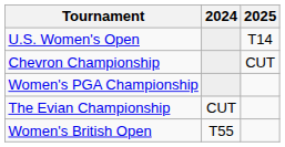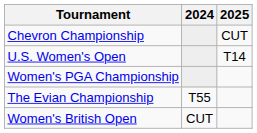rows swapped: Chevron Championship <-> U.S. Women's Open
The Evian Championship | 2024: CUT -> T55
Women's British Open | 2024: T55 -> CUT
